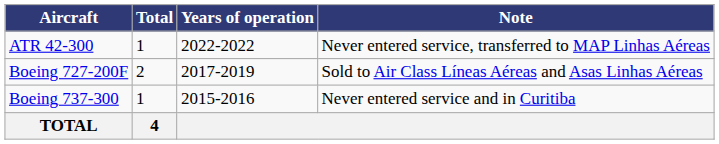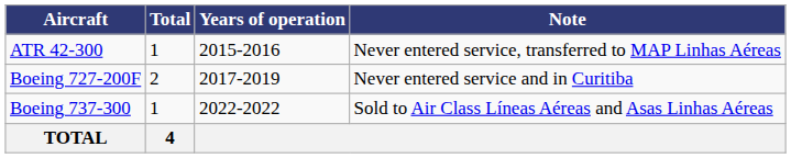ATR 42-300 | Years of operation: 2022-2022 -> 2015-2016
Boeing 727-200F | Note: Sold to Air Class Líneas Aéreas and Asas Linhas Aéreas -> Never entered service and in Curitiba
Boeing 737-300 | Years of operation: 2015-2016 -> 2022-2022
Boeing 737-300 | Note: Never entered service and in Curitiba -> Sold to Air Class Líneas Aéreas and Asas Linhas Aéreas
